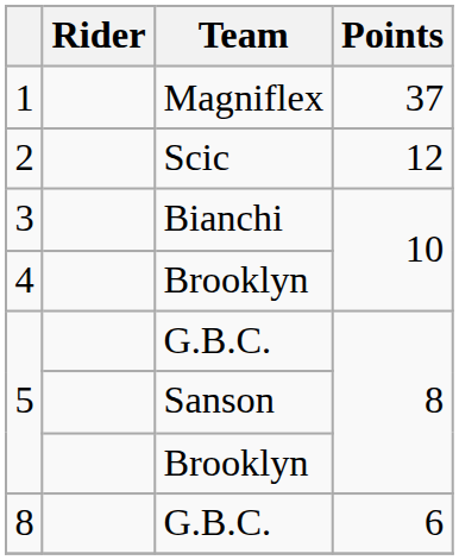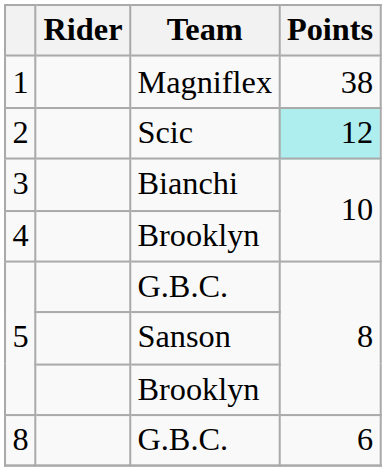1 | Points: 37 -> 38
2 | Points: no background -> paleturquoise background
